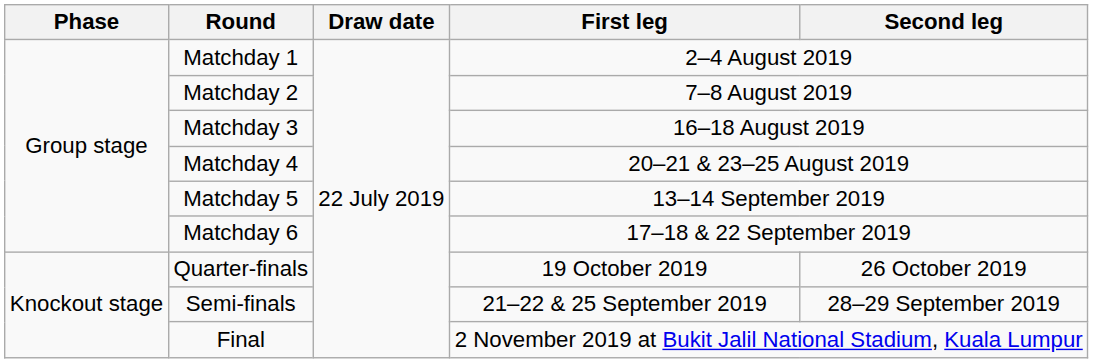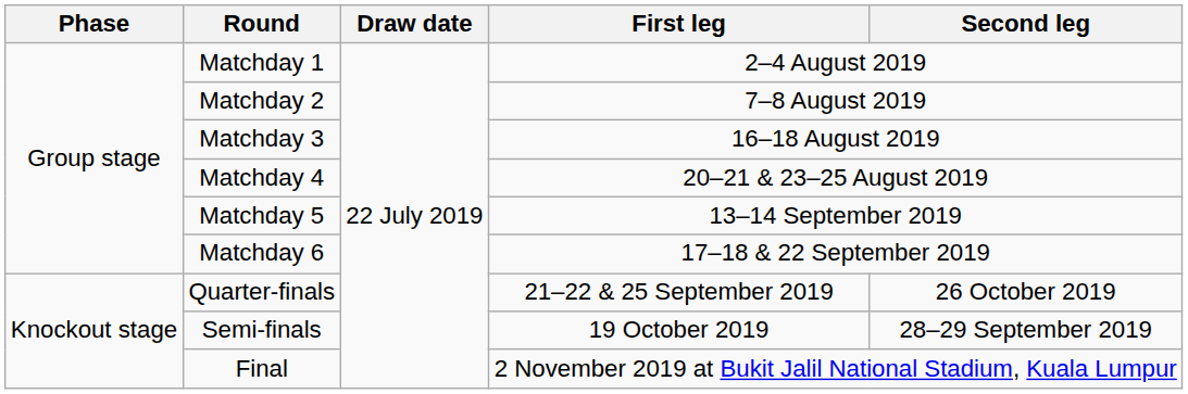Quarter-finals | First leg: 19 October 2019 -> 21–22 & 25 September 2019
Semi-finals | First leg: 21–22 & 25 September 2019 -> 19 October 2019
